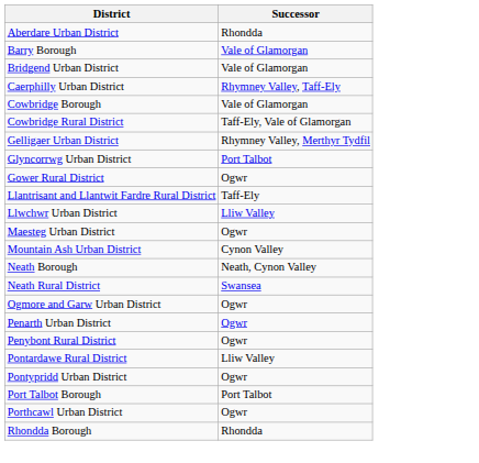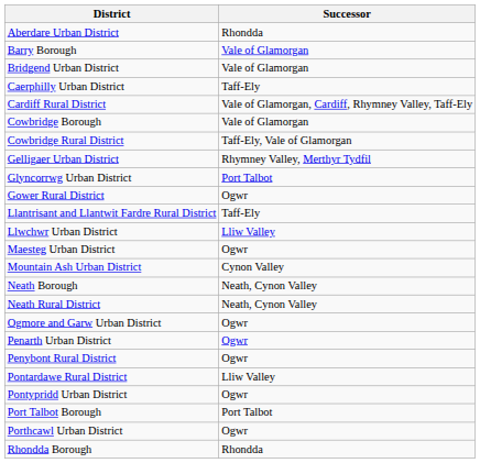Caerphilly Urban District | Successor: Rhymney Valley, Taff-Ely -> Taff-Ely
+ row: Cardiff Rural District | Vale of Glamorgan, Cardiff, Rhymney Valley, Taff-Ely
Neath Rural District | Successor: Swansea -> Neath, Cynon Valley
